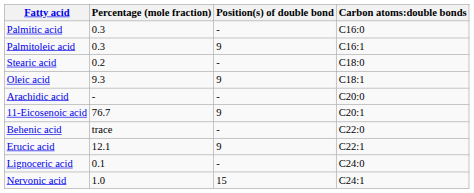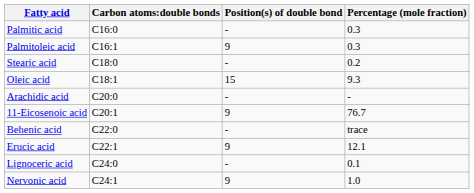columns swapped: Carbon atoms:double bonds <-> Percentage (mole fraction)
Oleic acid | Position(s) of double bond: 9 -> 15
Nervonic acid | Position(s) of double bond: 15 -> 9
